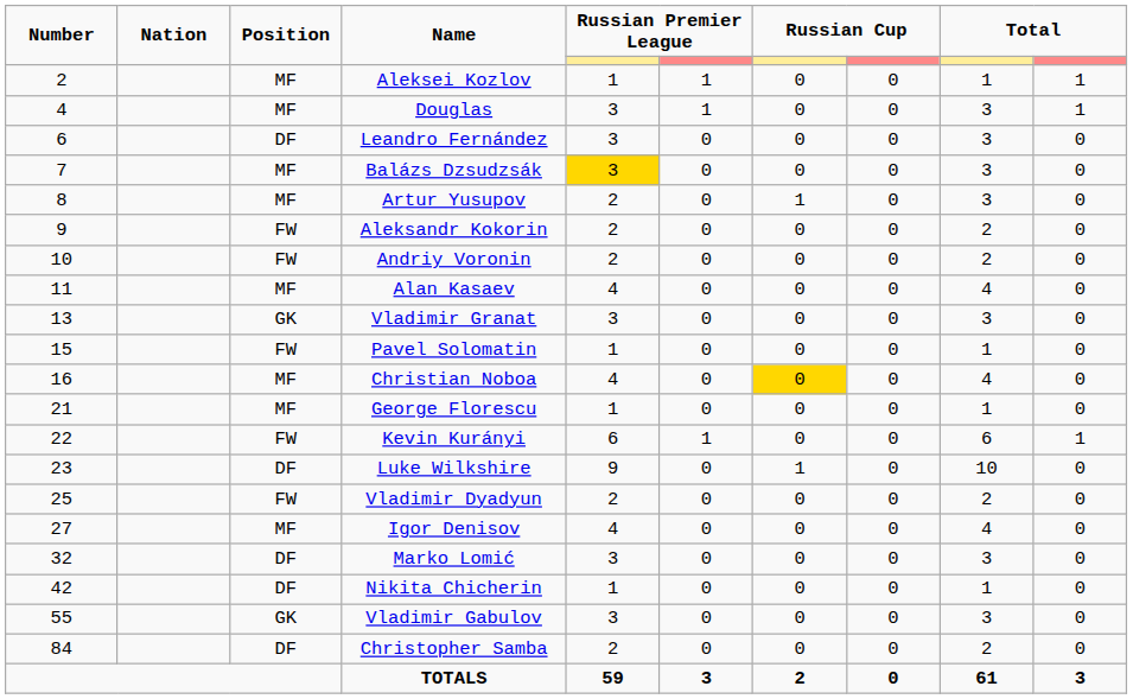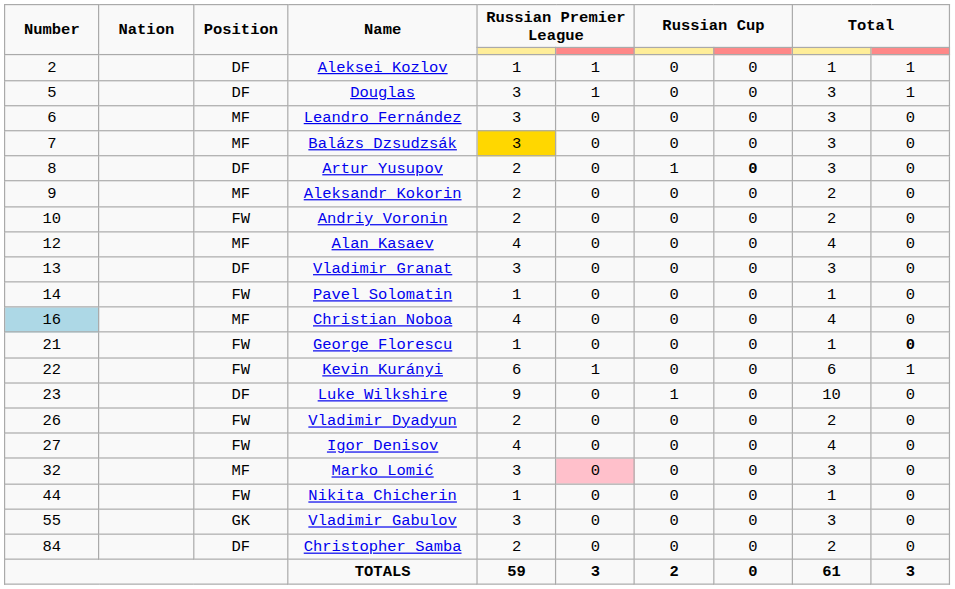Aleksei Kozlov | Position: MF -> DF
Douglas | Number: 4 -> 5
Douglas | Position: MF -> DF
Leandro Fernández | Position: DF -> MF
Artur Yusupov | Position: MF -> DF
Artur Yusupov | column 8: normal -> bold
Aleksandr Kokorin | Position: FW -> MF
Alan Kasaev | Number: 11 -> 12
Vladimir Granat | Position: GK -> DF
Pavel Solomatin | Number: 15 -> 14
Christian Noboa | Number: no background -> lightblue background
Christian Noboa | column 7: gold background -> no background
George Florescu | Position: MF -> FW
George Florescu | column 10: normal -> bold
Vladimir Dyadyun | Number: 25 -> 26
Igor Denisov | Position: MF -> FW
Marko Lomić | Position: DF -> MF
Marko Lomić | column 6: no background -> pink background
Nikita Chicherin | Number: 42 -> 44
Nikita Chicherin | Position: DF -> FW
